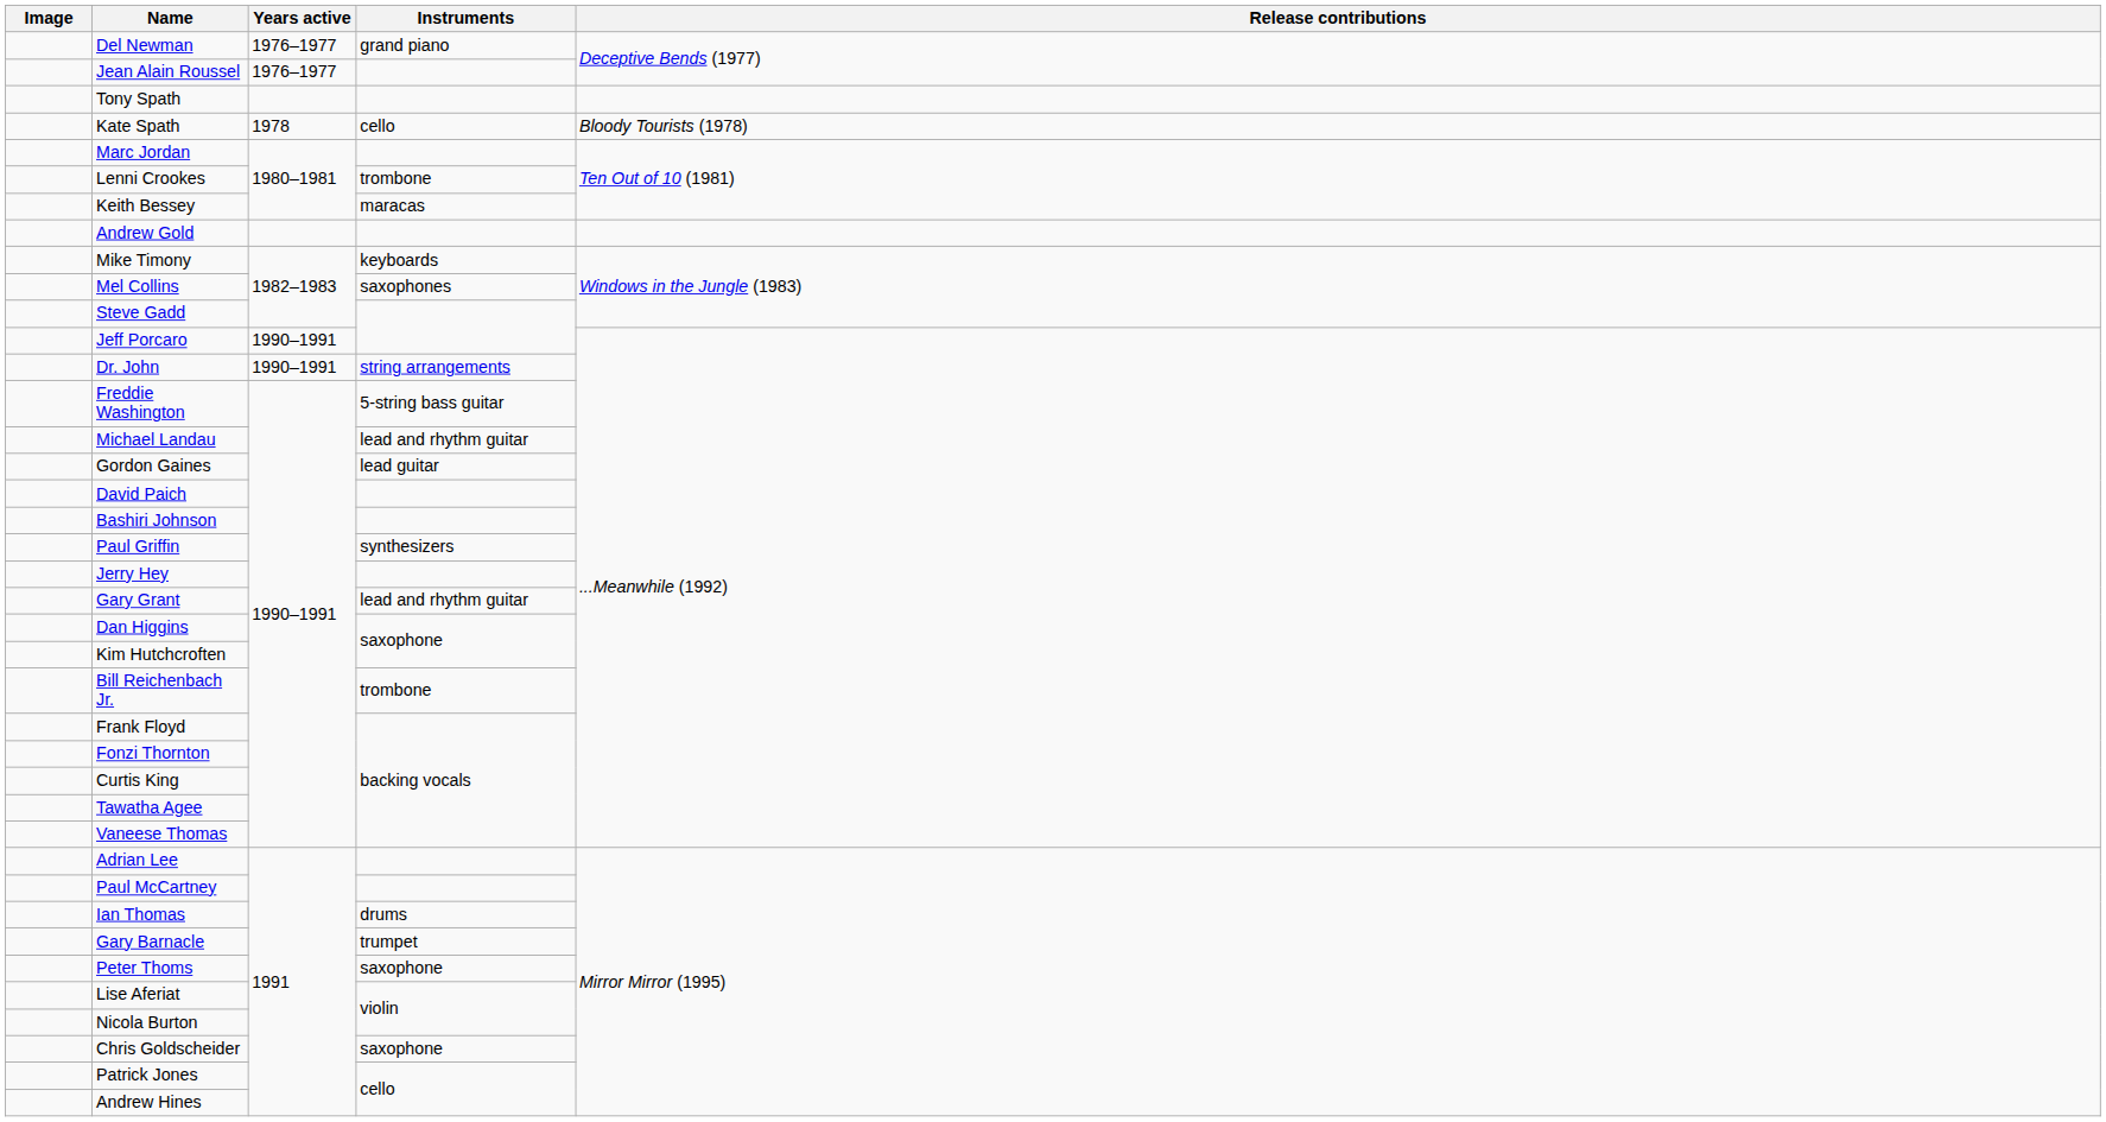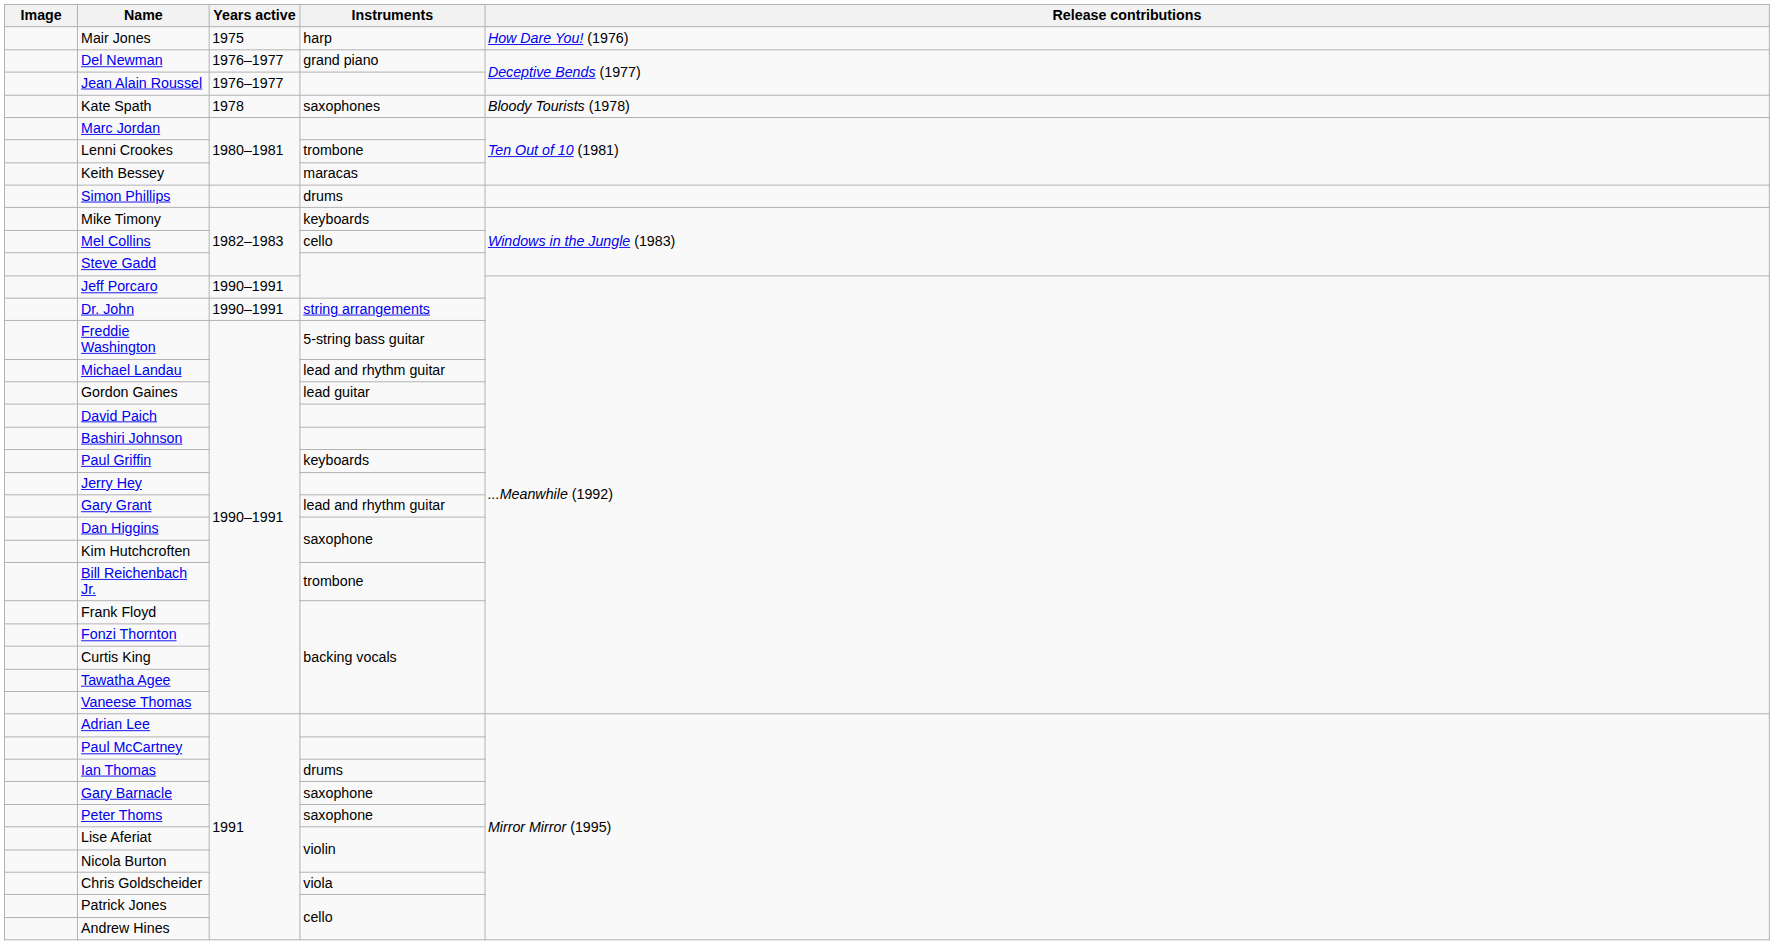+ row: Mair Jones | 1975 | harp | How Dare You! (1976)
- row: Tony Spath
Kate Spath | Instruments: cello -> saxophones
- row: Andrew Gold
+ row: Simon Phillips | drums
Mel Collins | Instruments: saxophones -> cello
Paul Griffin | Instruments: synthesizers -> keyboards
Gary Barnacle | Instruments: trumpet -> saxophone
Chris Goldscheider | Instruments: saxophone -> viola
